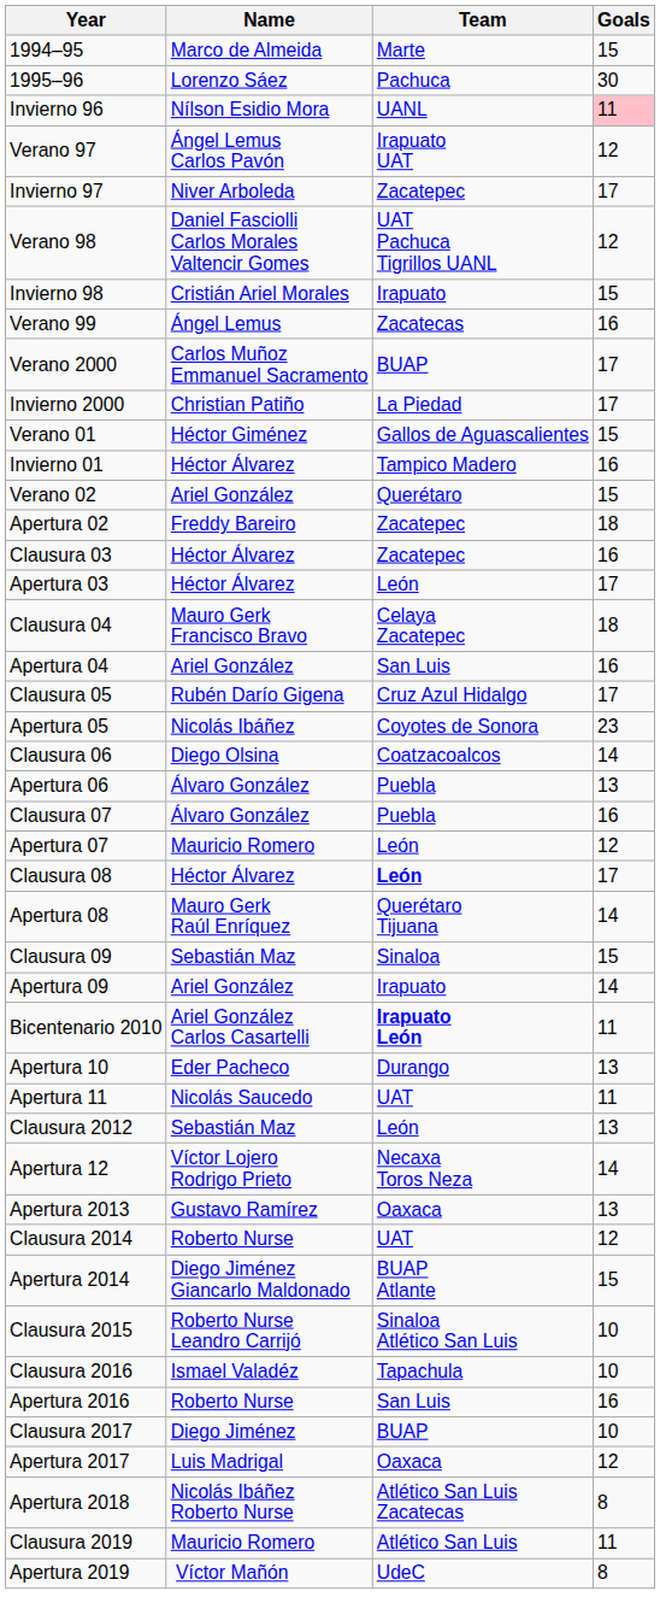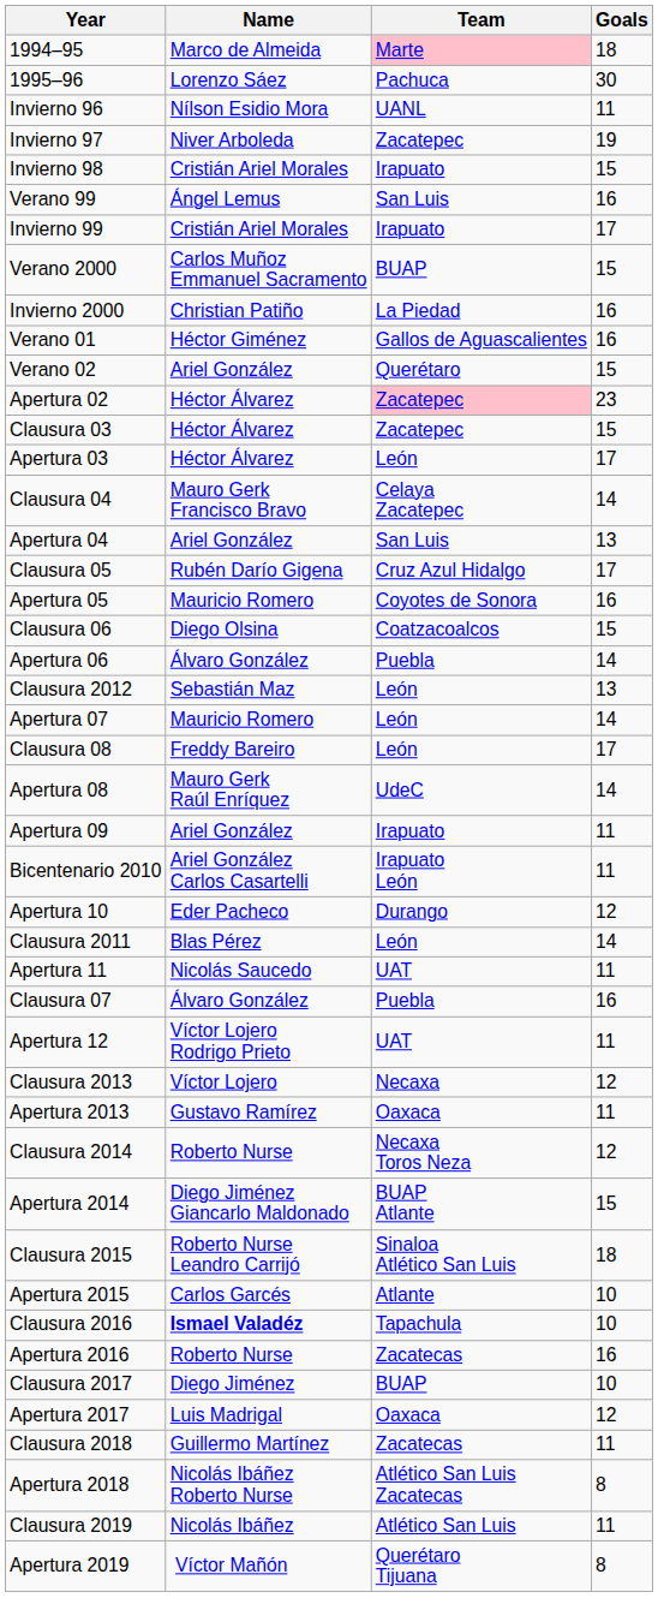1994–95 | Team: no background -> pink background
1994–95 | Goals: 15 -> 18
Invierno 96 | Goals: pink background -> no background
- row: Verano 97 | Ángel Lemus Carlos Pavón | Irapuato UAT | 12
Invierno 97 | Goals: 17 -> 19
- row: Verano 98 | Daniel Fasciolli Carlos Morales Valtencir Gomes | UAT Pachuca Tigrillos UANL | 12
Verano 99 | Team: Zacatecas -> San Luis
+ row: Invierno 99 | Cristián Ariel Morales | Irapuato | 17
Verano 2000 | Goals: 17 -> 15
Invierno 2000 | Goals: 17 -> 16
Verano 01 | Goals: 15 -> 16
- row: Invierno 01 | Héctor Álvarez | Tampico Madero | 16
Apertura 02 | Name: Freddy Bareiro -> Héctor Álvarez
Apertura 02 | Team: no background -> pink background
Apertura 02 | Goals: 18 -> 23
Clausura 03 | Goals: 16 -> 15
Clausura 04 | Goals: 18 -> 14
Apertura 04 | Goals: 16 -> 13
Apertura 05 | Name: Nicolás Ibáñez -> Mauricio Romero
Apertura 05 | Goals: 23 -> 16
Clausura 06 | Goals: 14 -> 15
Apertura 06 | Goals: 13 -> 14
rows swapped: Clausura 07 <-> Clausura 2012
Apertura 07 | Goals: 12 -> 14
Clausura 08 | Name: Héctor Álvarez -> Freddy Bareiro
Clausura 08 | Team: bold -> normal
Apertura 08 | Team: Querétaro Tijuana -> UdeC
- row: Clausura 09 | Sebastián Maz | Sinaloa | 15
Apertura 09 | Goals: 14 -> 11
Bicentenario 2010 | Team: bold -> normal
Apertura 10 | Goals: 13 -> 12
+ row: Clausura 2011 | Blas Pérez | León | 14
Apertura 12 | Team: Necaxa Toros Neza -> UAT
Apertura 12 | Goals: 14 -> 11
+ row: Clausura 2013 | Víctor Lojero | Necaxa | 12
Apertura 2013 | Goals: 13 -> 11
Clausura 2014 | Team: UAT -> Necaxa Toros Neza
Clausura 2015 | Goals: 10 -> 18
+ row: Apertura 2015 | Carlos Garcés | Atlante | 10
Clausura 2016 | Name: normal -> bold
Apertura 2016 | Team: San Luis -> Zacatecas
+ row: Clausura 2018 | Guillermo Martínez | Zacatecas | 11
Clausura 2019 | Name: Mauricio Romero -> Nicolás Ibáñez
Apertura 2019 | Team: UdeC -> Querétaro Tijuana
